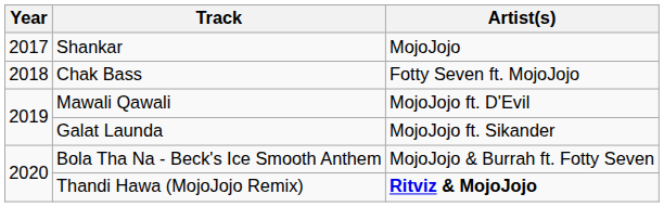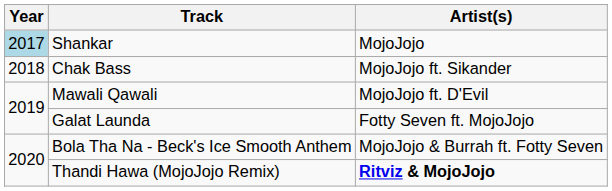Shankar | Year: no background -> lightblue background
Chak Bass | Artist(s): Fotty Seven ft. MojoJojo -> MojoJojo ft. Sikander
Galat Launda | Artist(s): MojoJojo ft. Sikander -> Fotty Seven ft. MojoJojo
